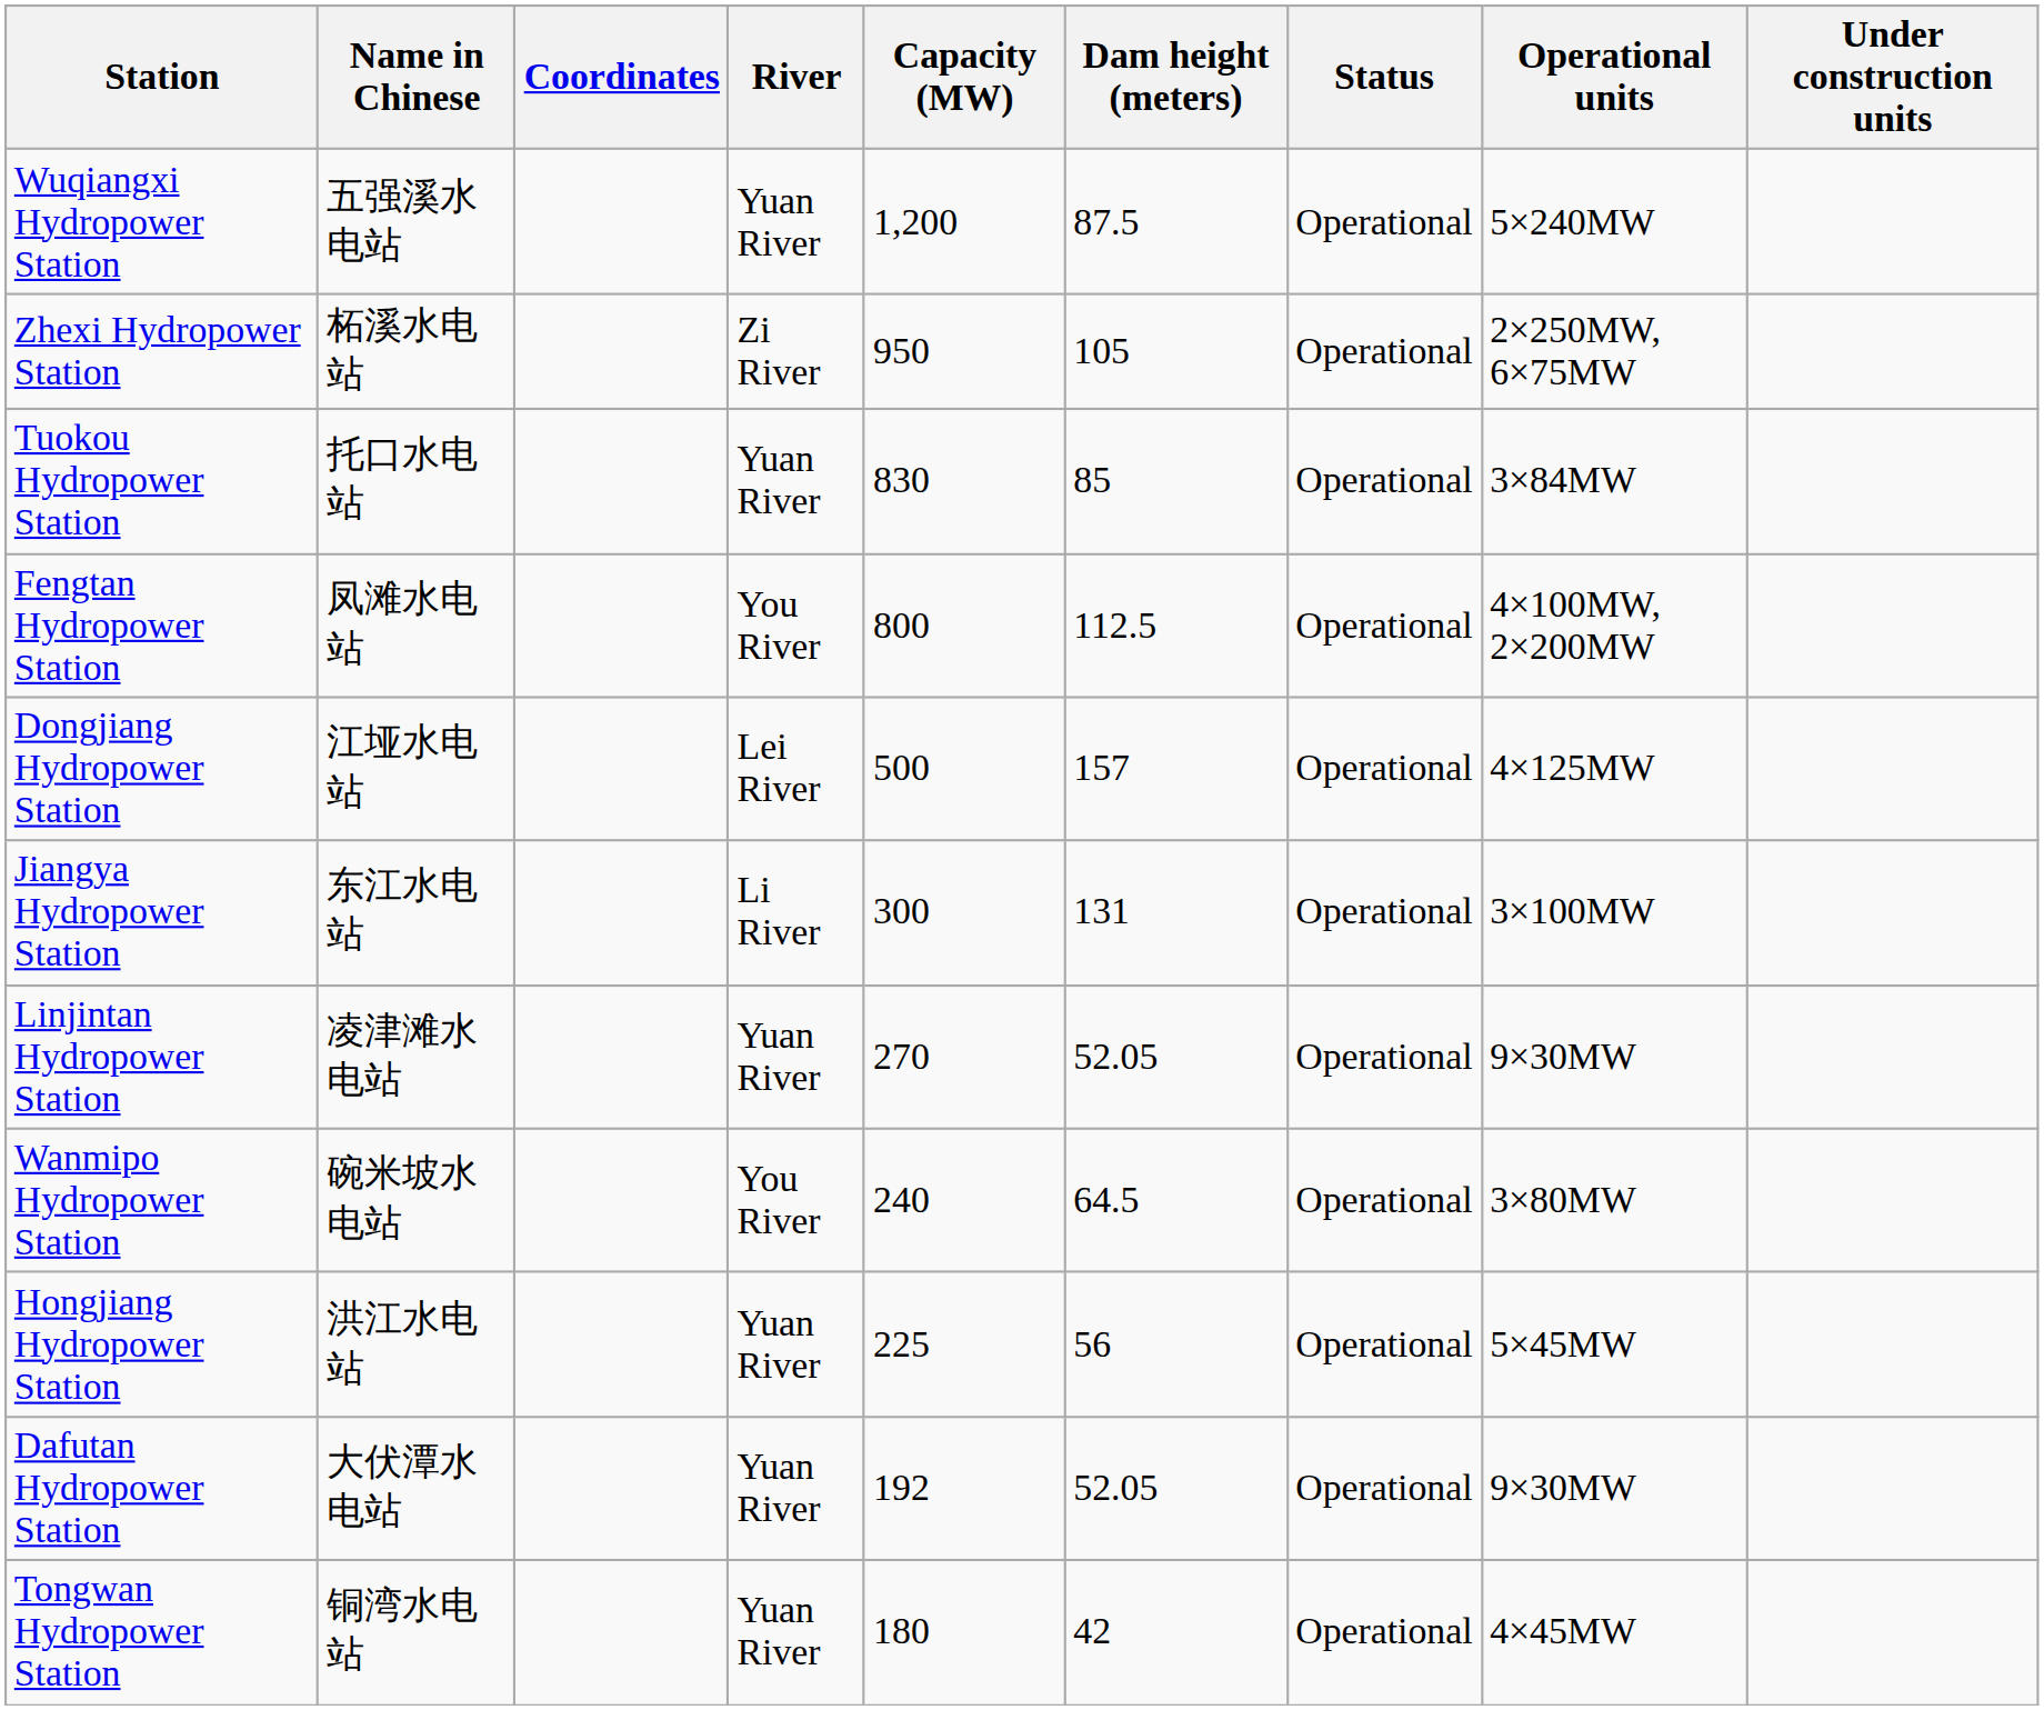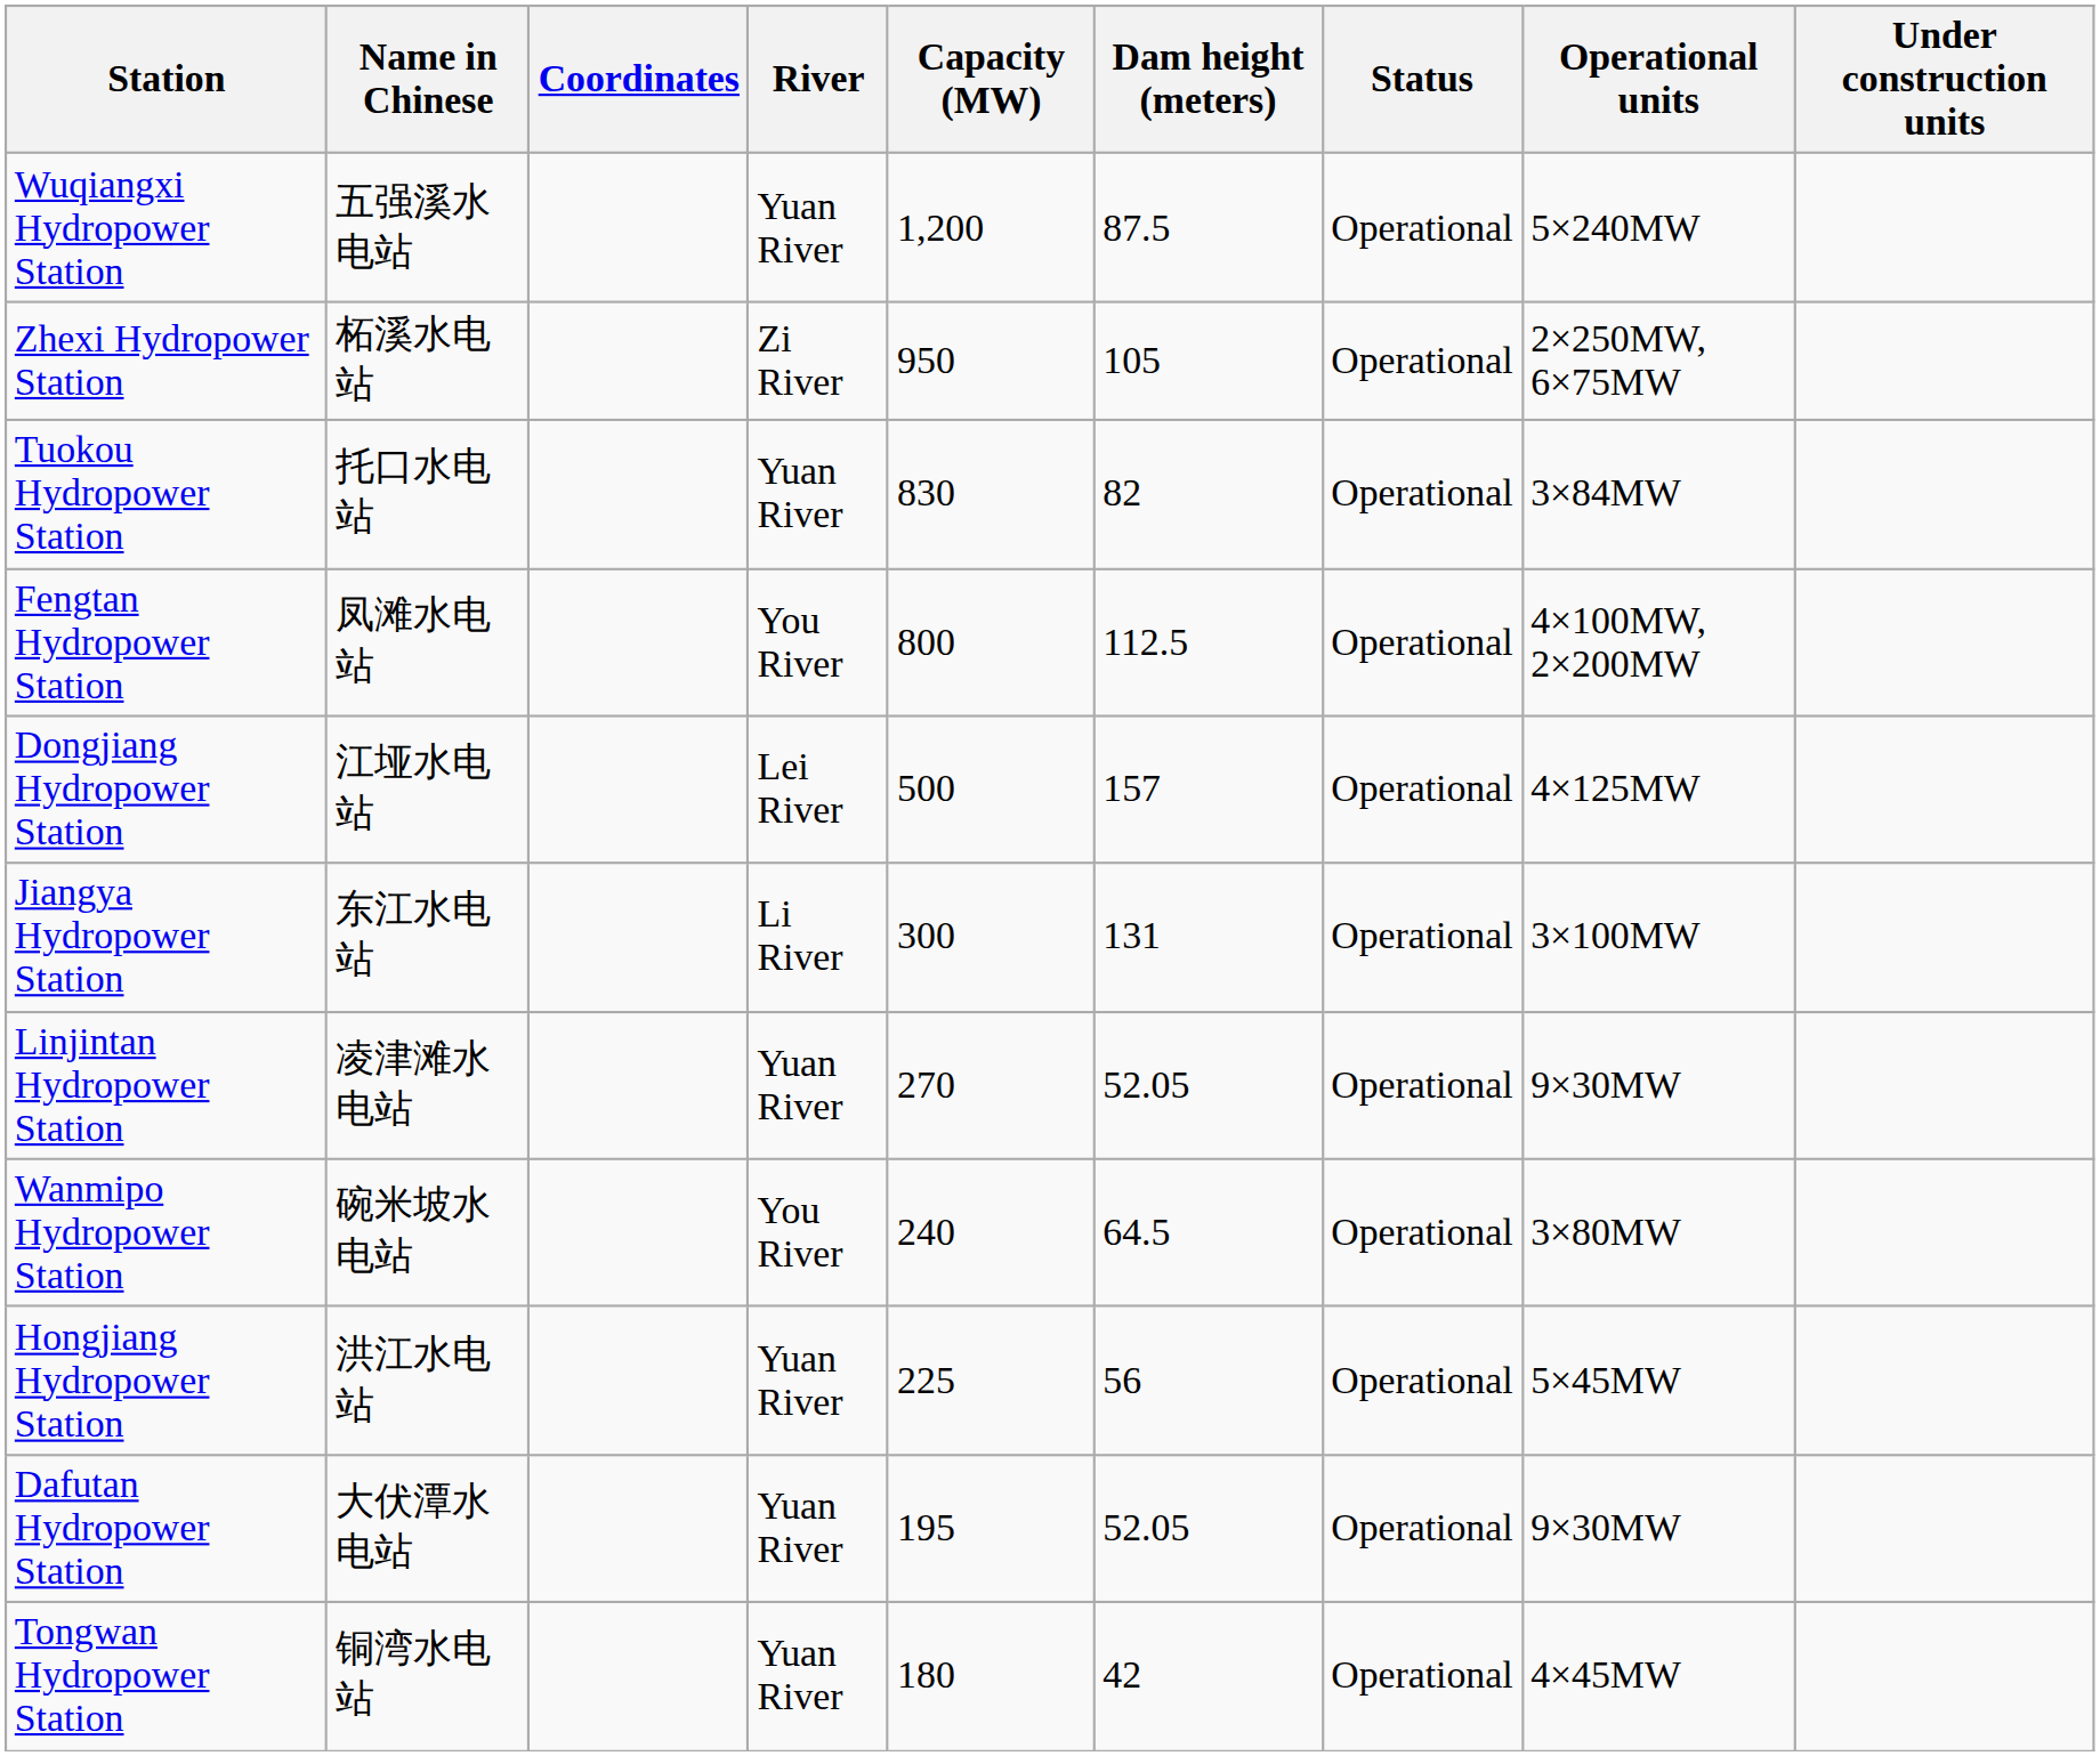Tuokou Hydropower Station | Dam height (meters): 85 -> 82
Dafutan Hydropower Station | Capacity (MW): 192 -> 195
